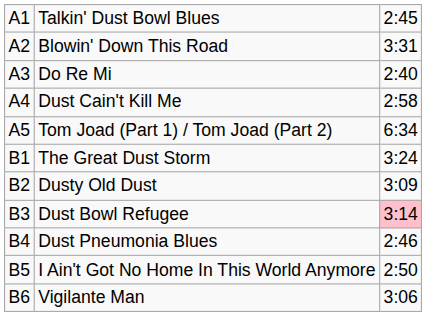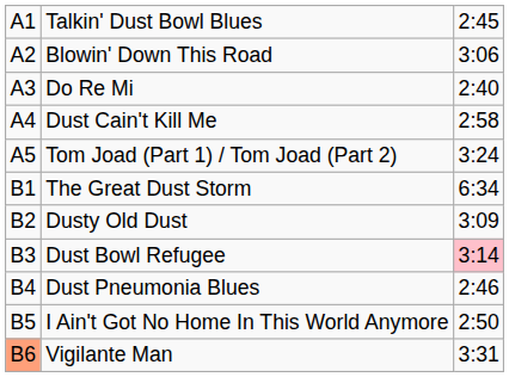Blowin' Down This Road | column 3: 3:31 -> 3:06
Tom Joad (Part 1) / Tom Joad (Part 2) | column 3: 6:34 -> 3:24
The Great Dust Storm | column 3: 3:24 -> 6:34
Vigilante Man | column 1: no background -> lightsalmon background
Vigilante Man | column 3: 3:06 -> 3:31
